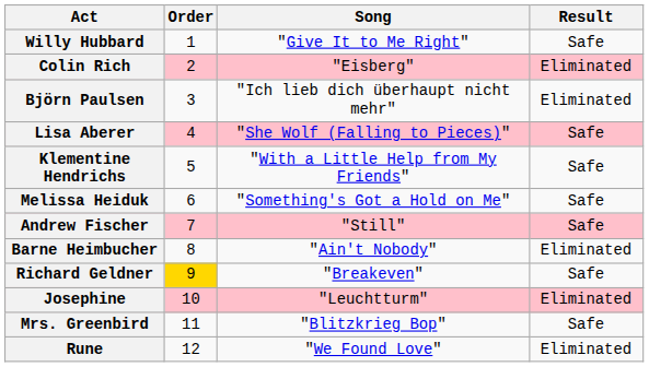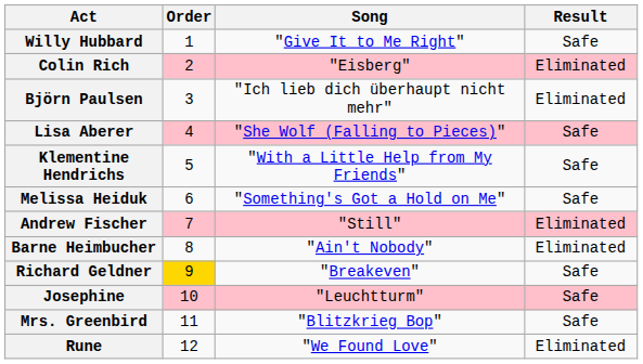Andrew Fischer | Result: Safe -> Eliminated
Josephine | Result: Eliminated -> Safe
